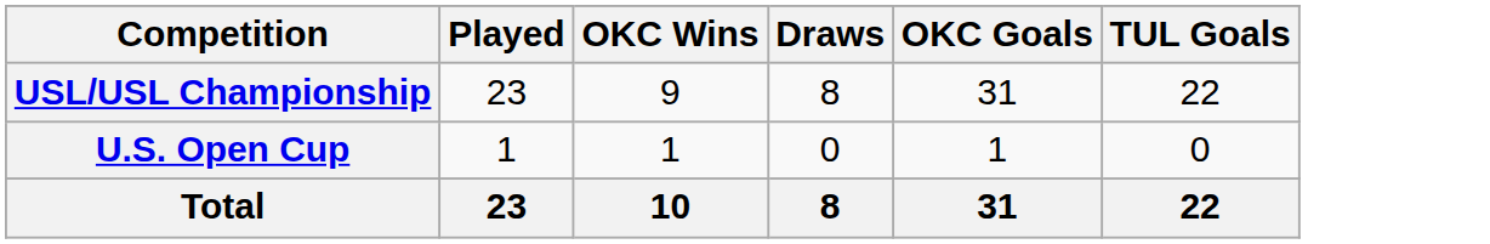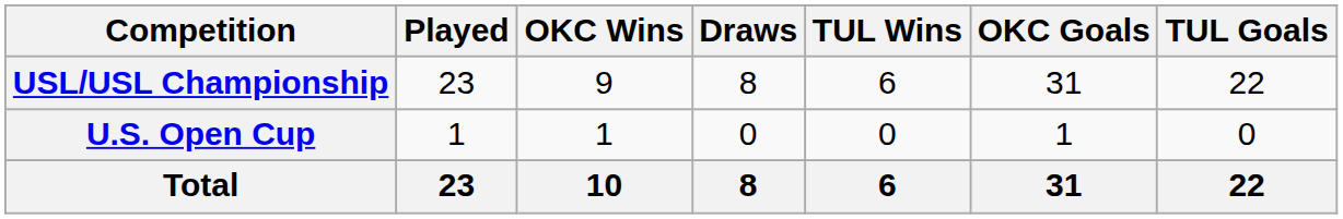+ column: TUL Wins | 6 | 0 | 6
